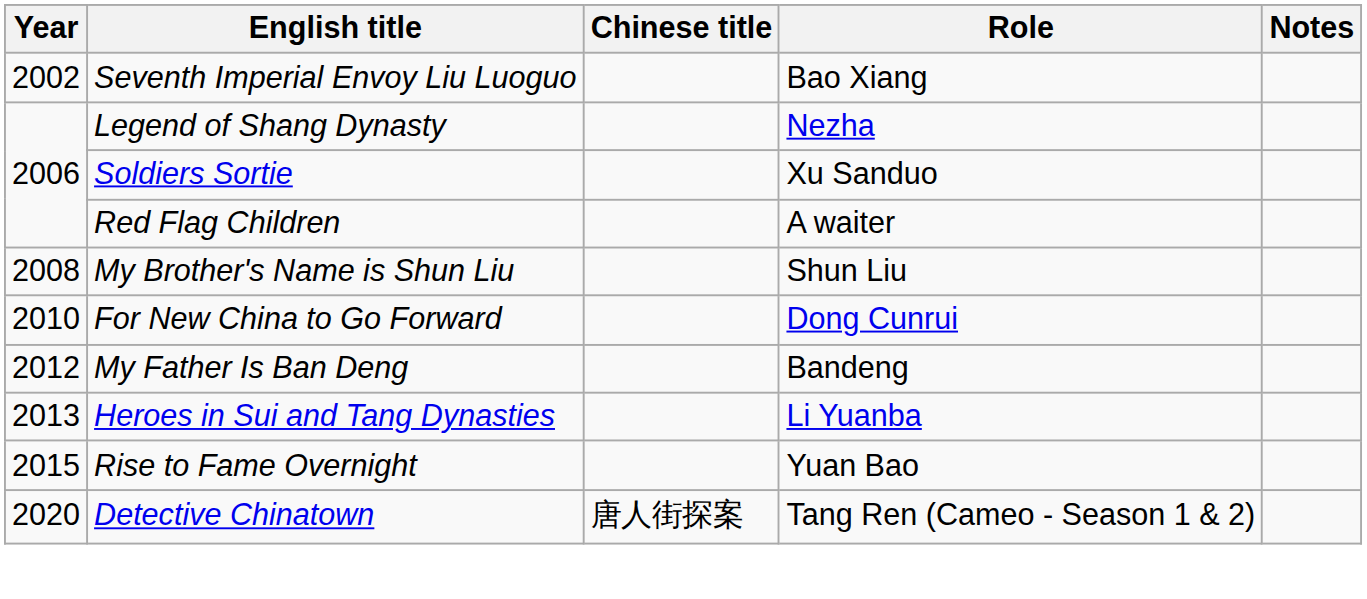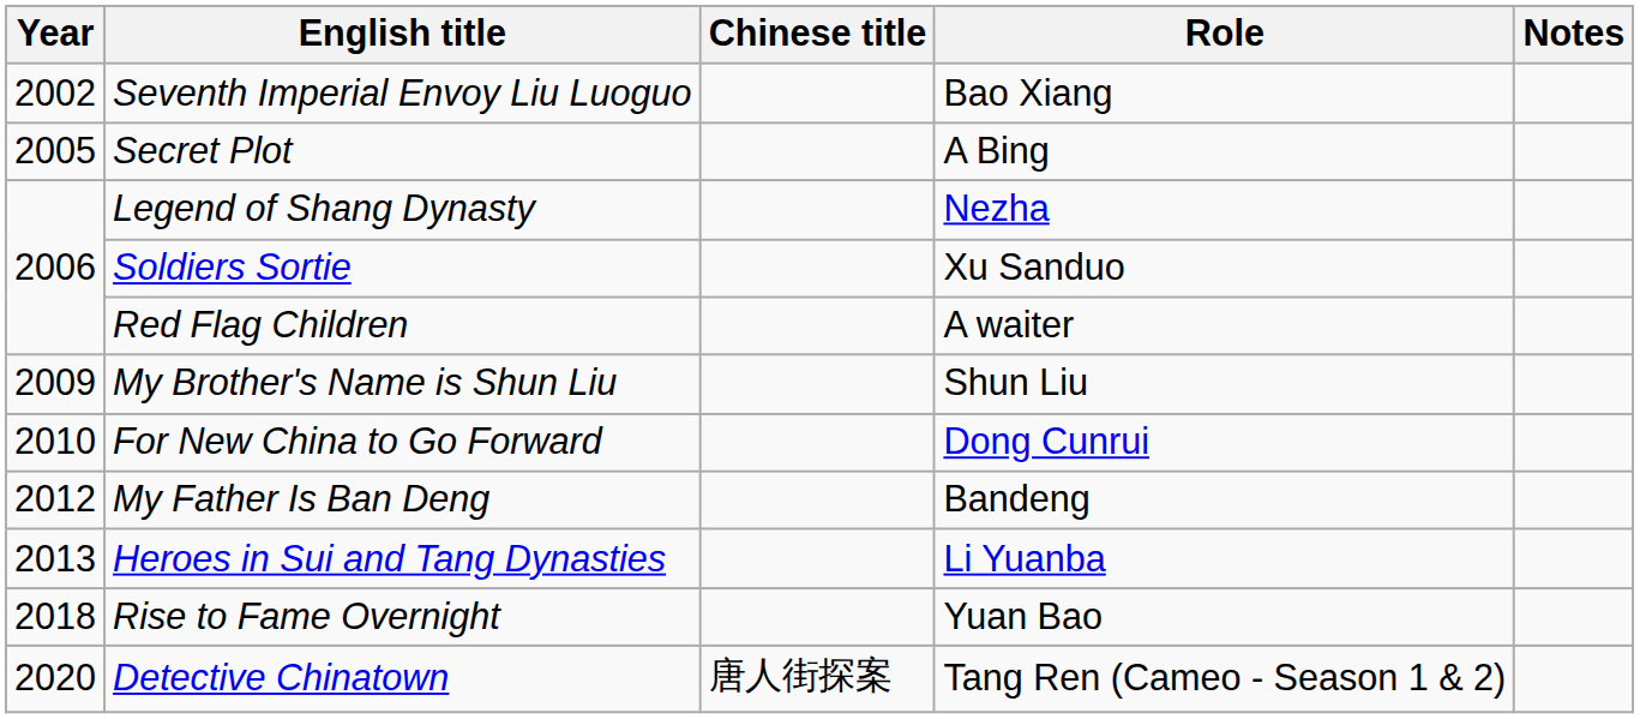+ row: 2005 | Secret Plot | A Bing
My Brother's Name is Shun Liu | Year: 2008 -> 2009
Rise to Fame Overnight | Year: 2015 -> 2018
